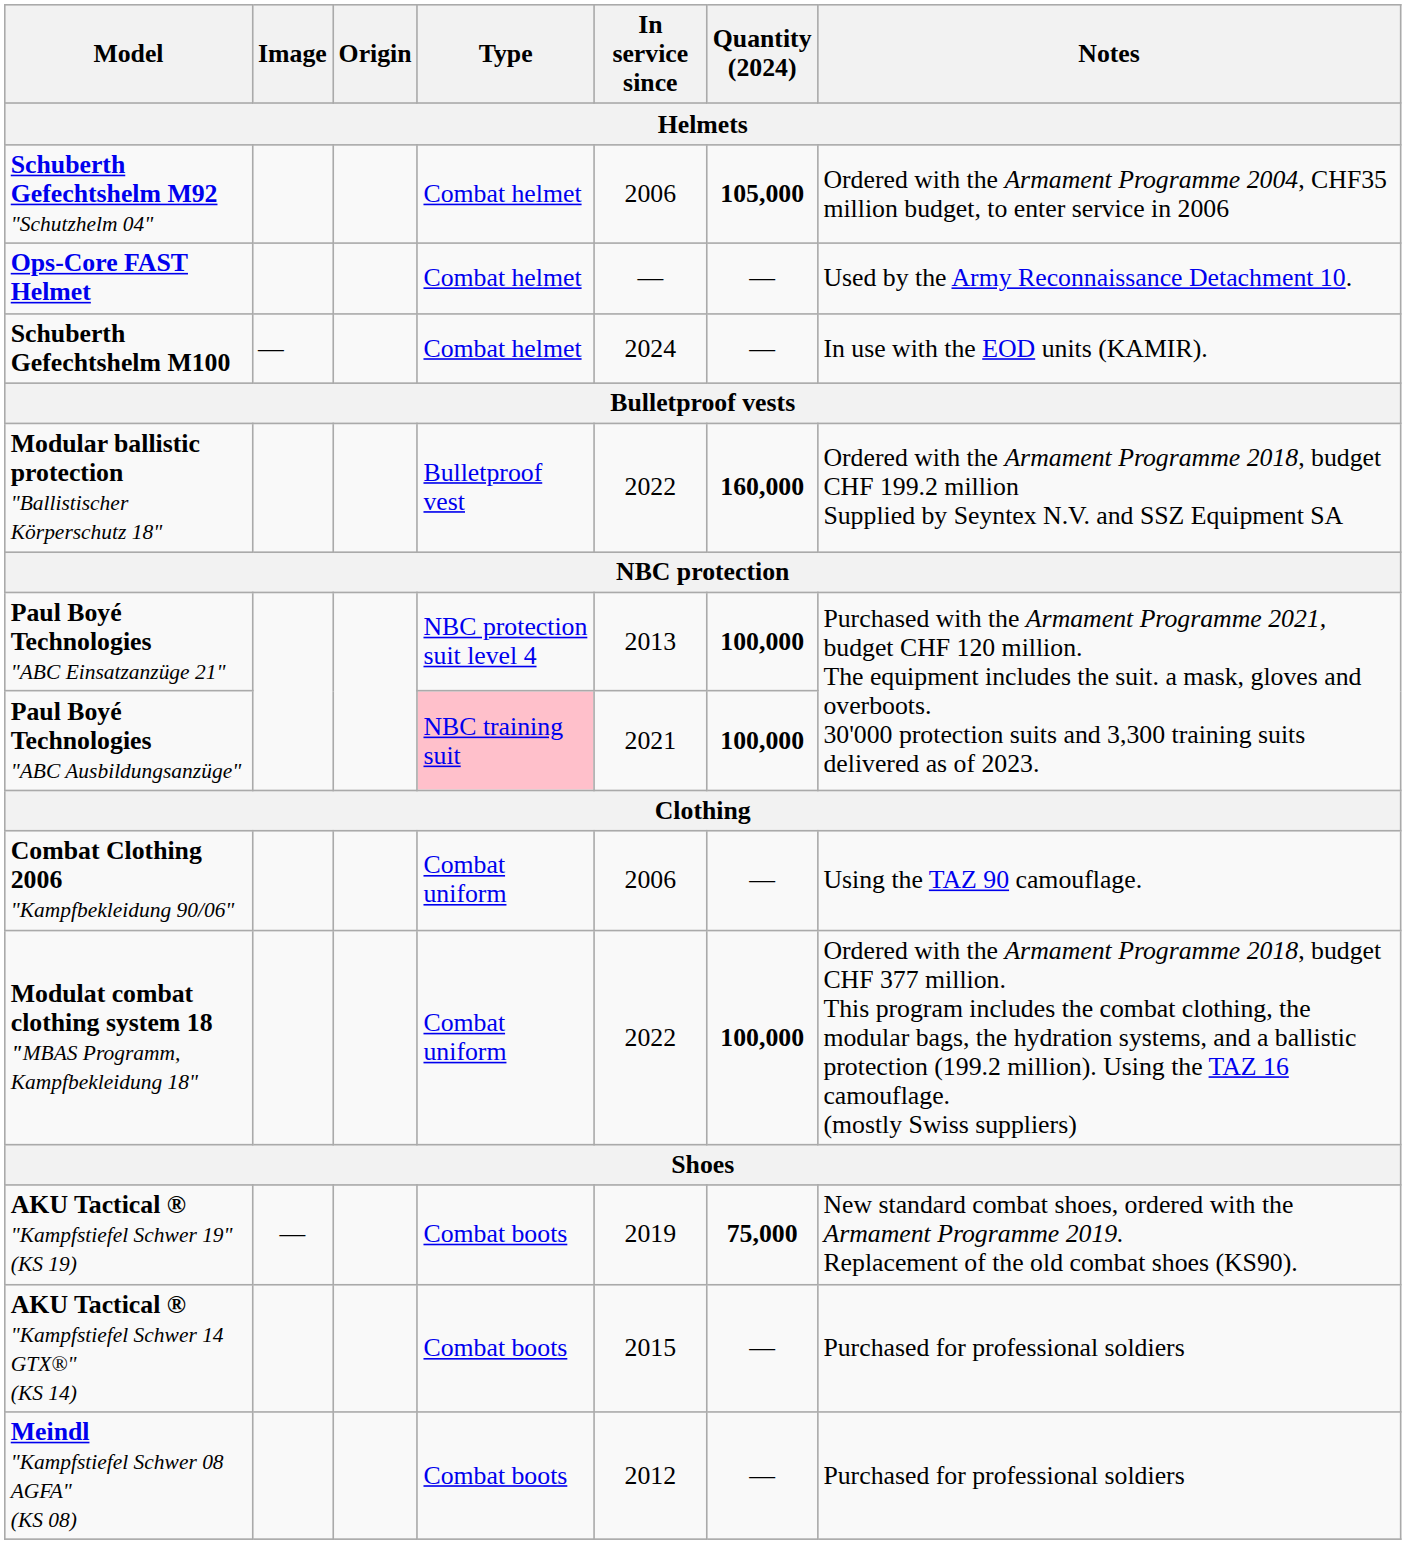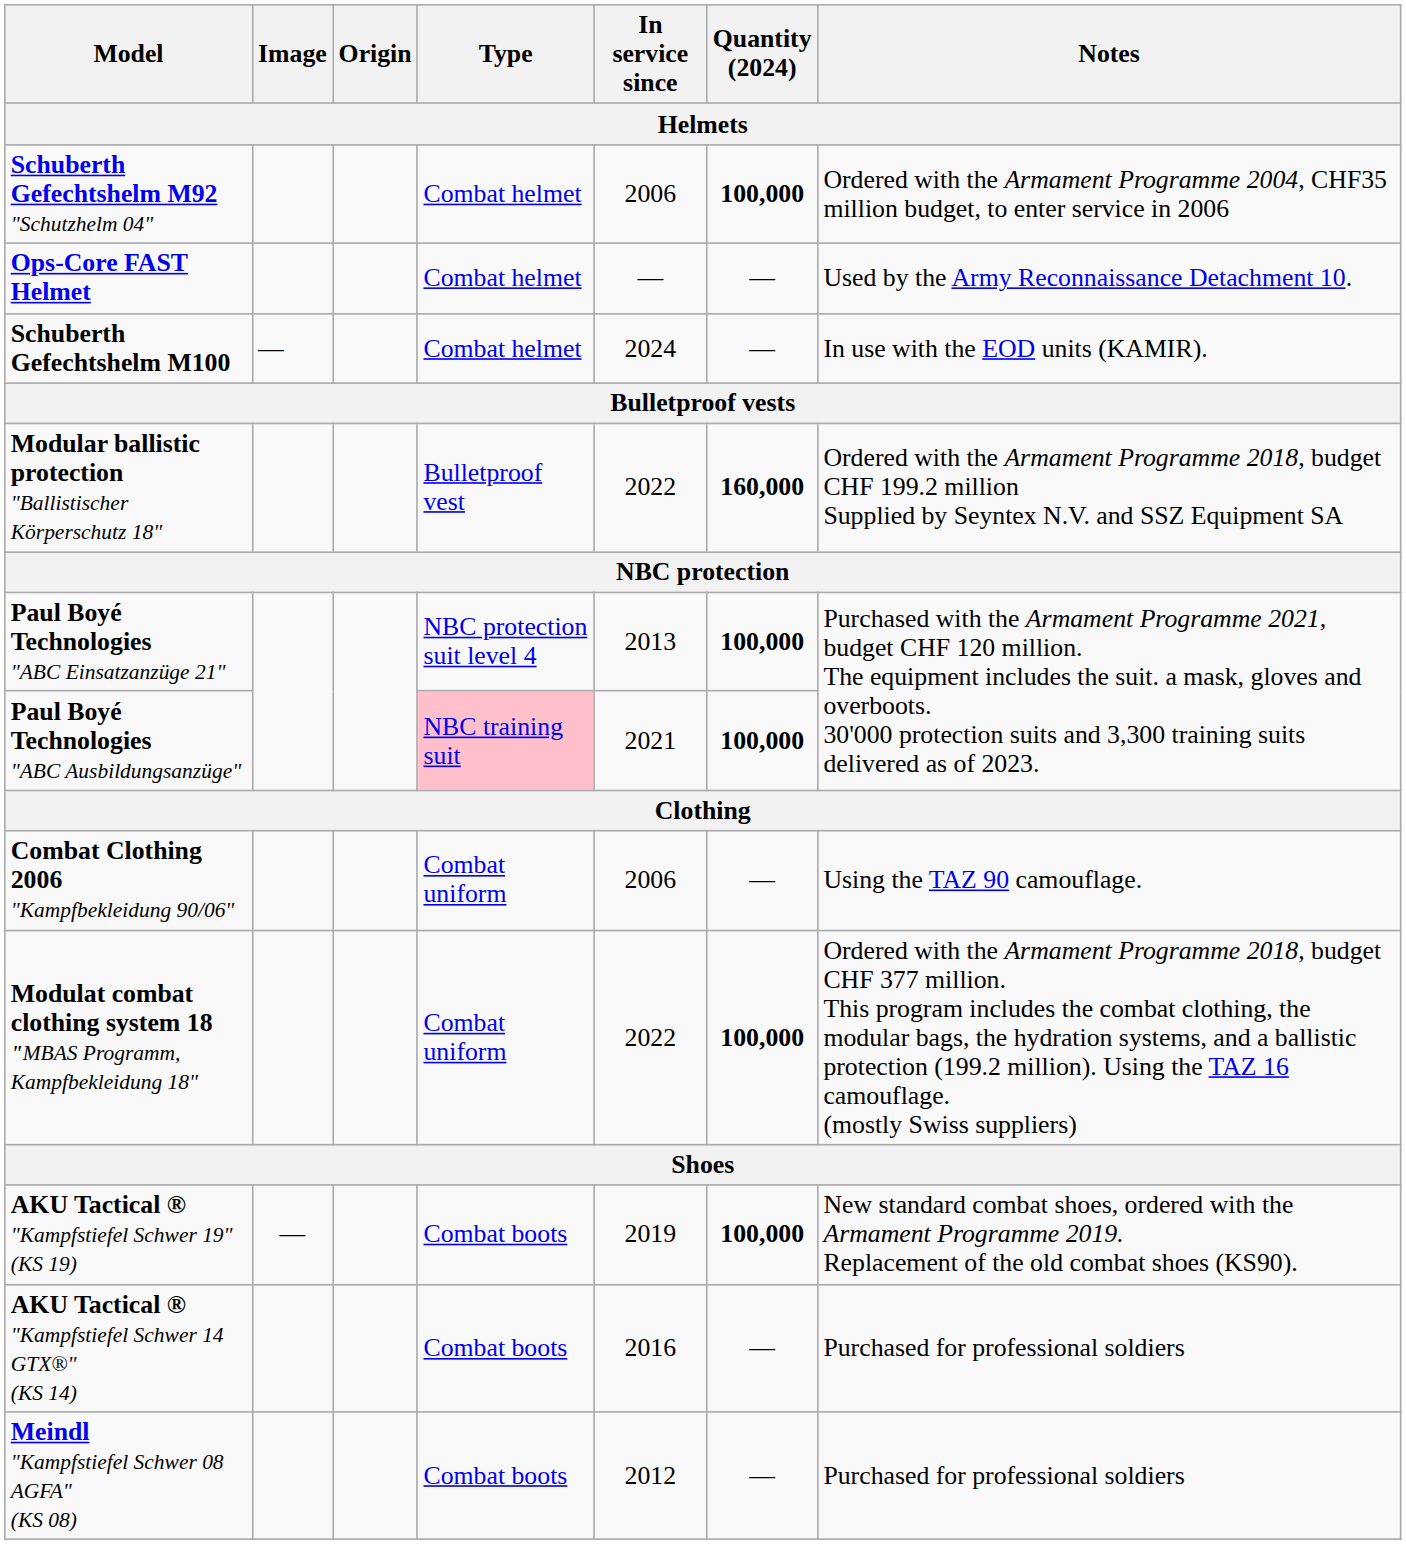Schuberth Gefechtshelm M92 "Schutzhelm 04" | Quantity (2024): 105,000 -> 100,000
AKU Tactical ® "Kampfstiefel Schwer 19" (KS 19) | Quantity (2024): 75,000 -> 100,000
AKU Tactical ® "Kampfstiefel Schwer 14 GTX®" (KS 14) | In service since: 2015 -> 2016
